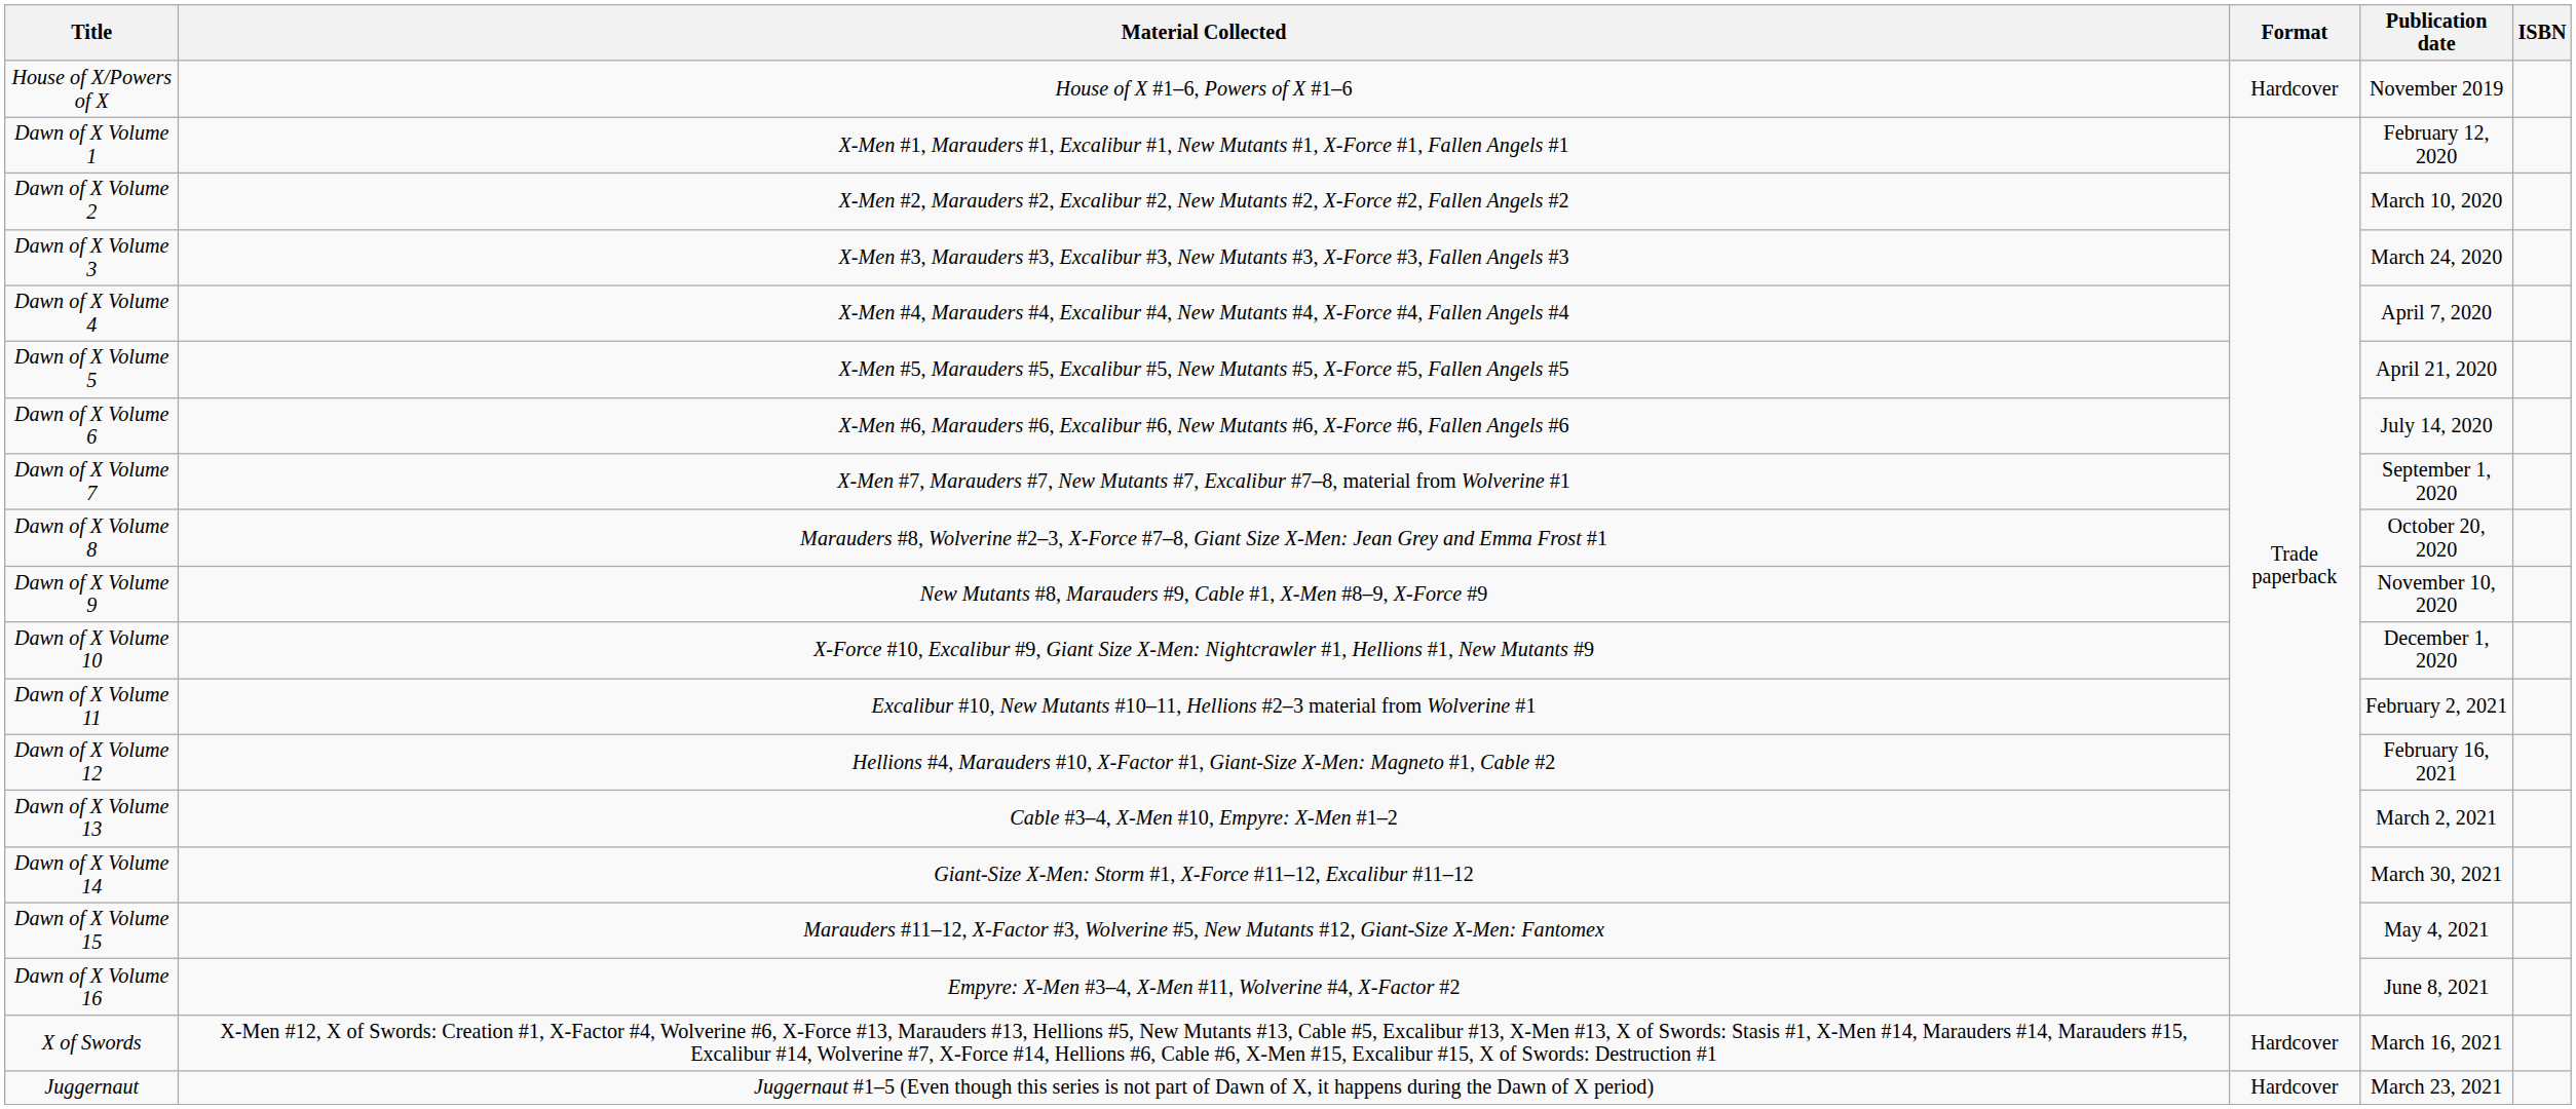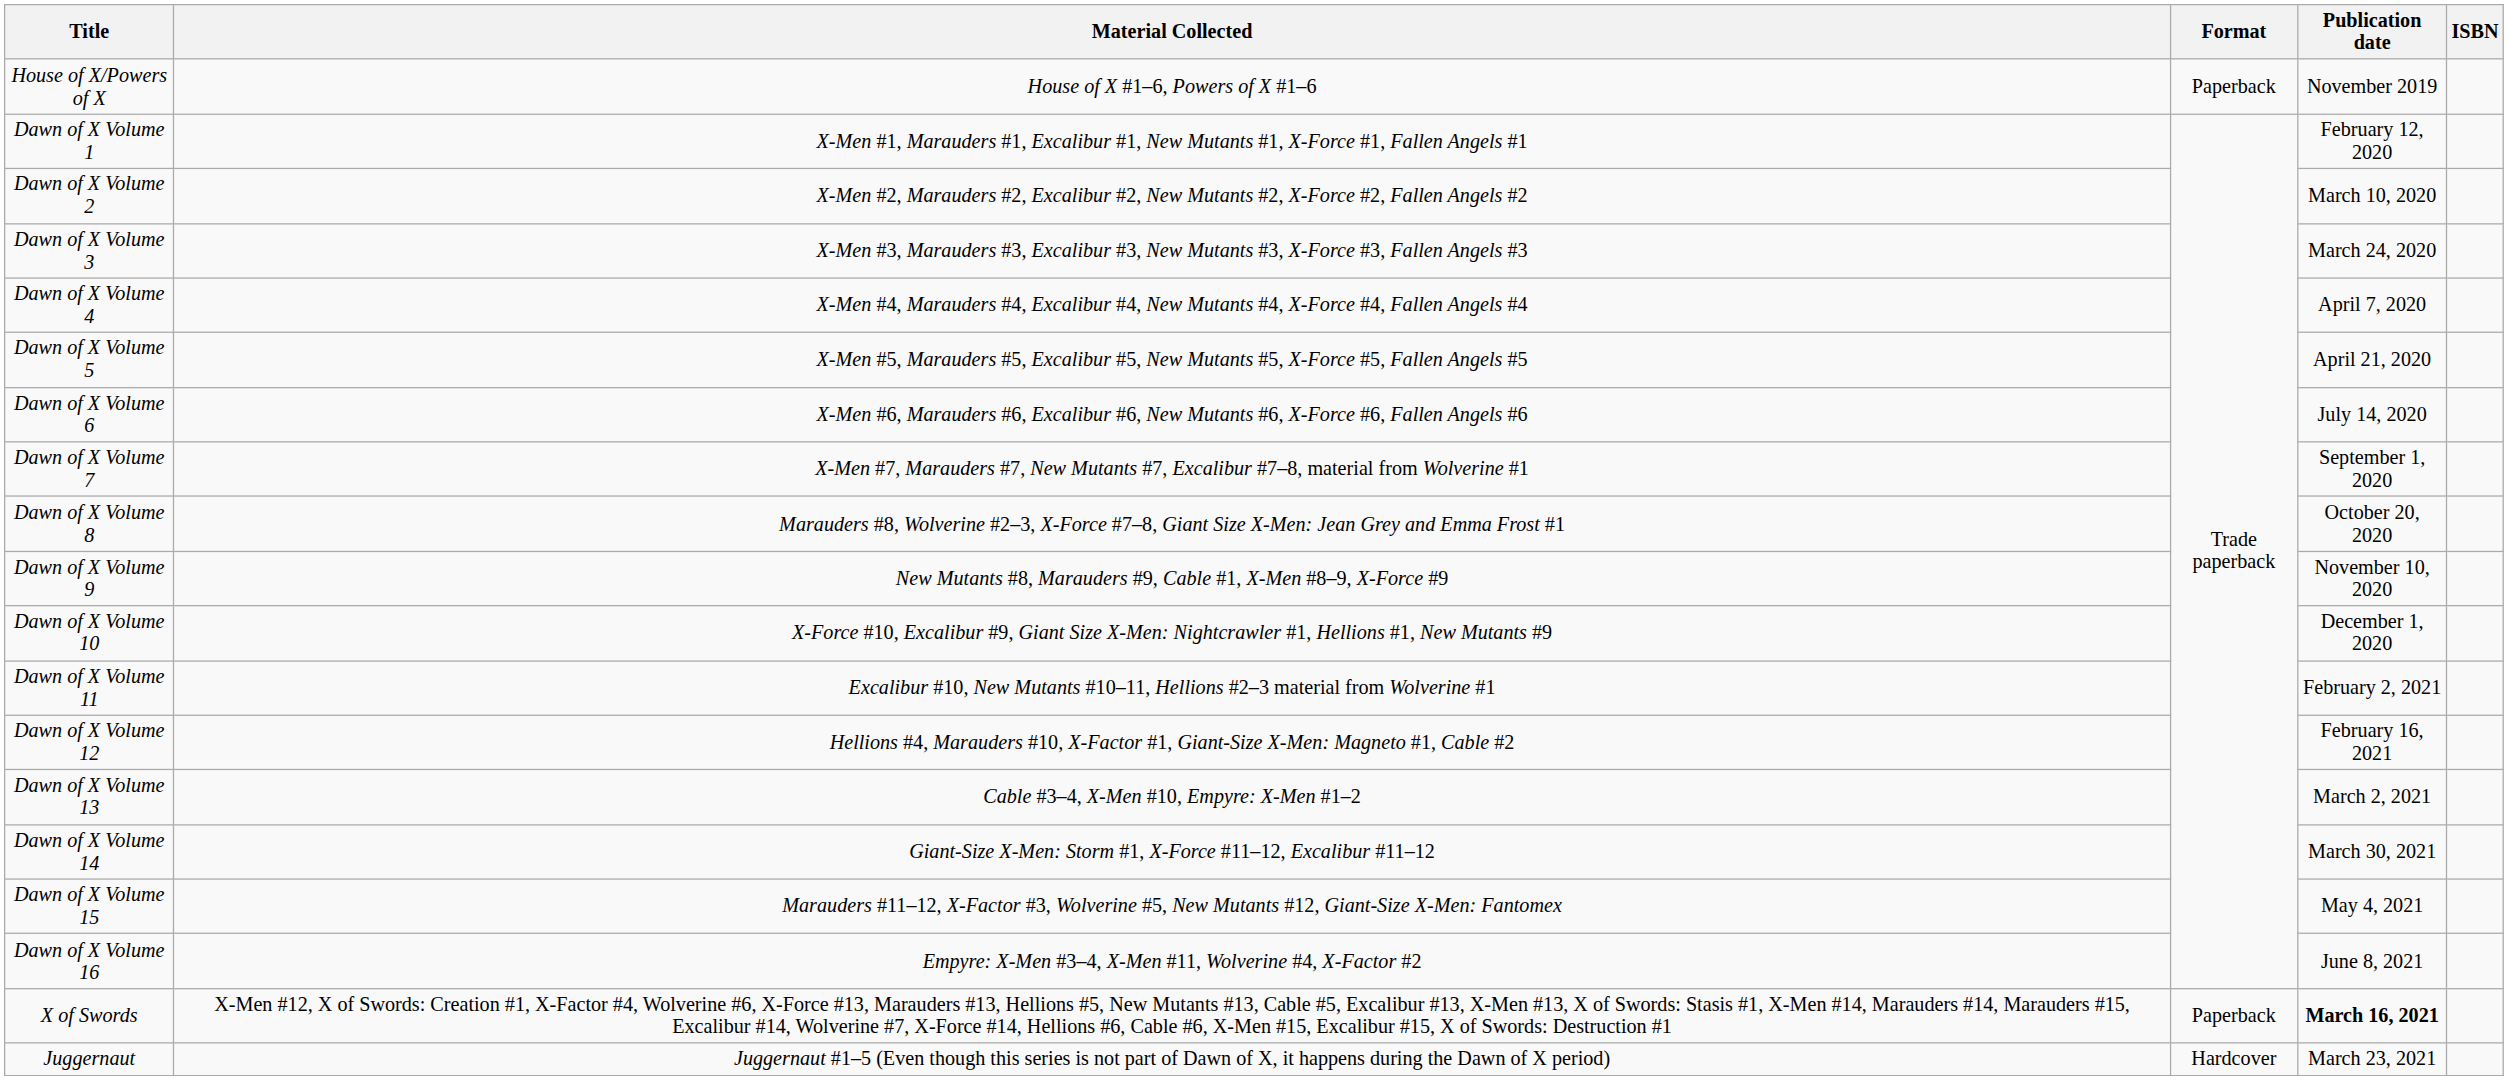House of X/Powers of X | Format: Hardcover -> Paperback
X of Swords | Format: Hardcover -> Paperback
X of Swords | Publication date: normal -> bold
